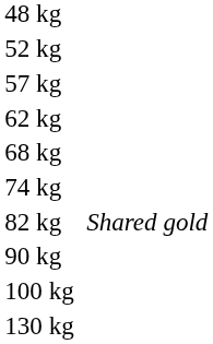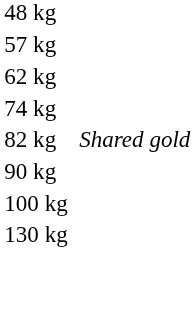- row: 52 kg
- row: 68 kg
